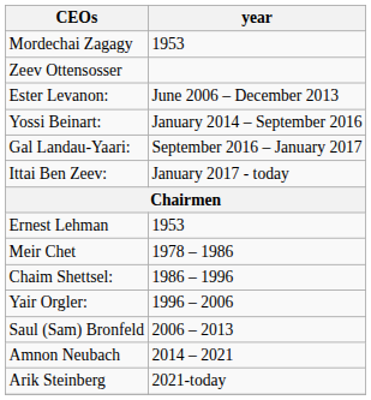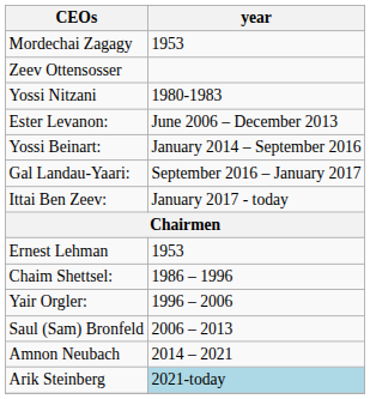+ row: Yossi Nitzani | 1980-1983
- row: Meir Chet | 1978 – 1986
Arik Steinberg | year: no background -> lightblue background
